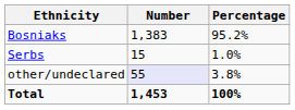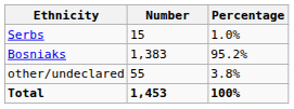rows swapped: Bosniaks <-> Serbs
other/undeclared | Number: lavender background -> no background
